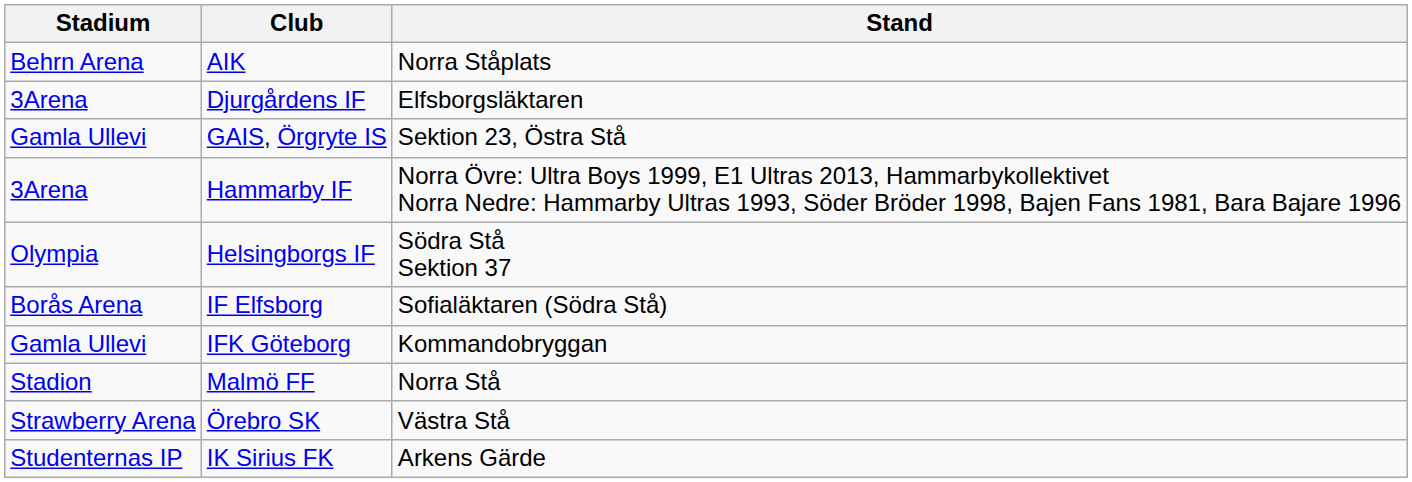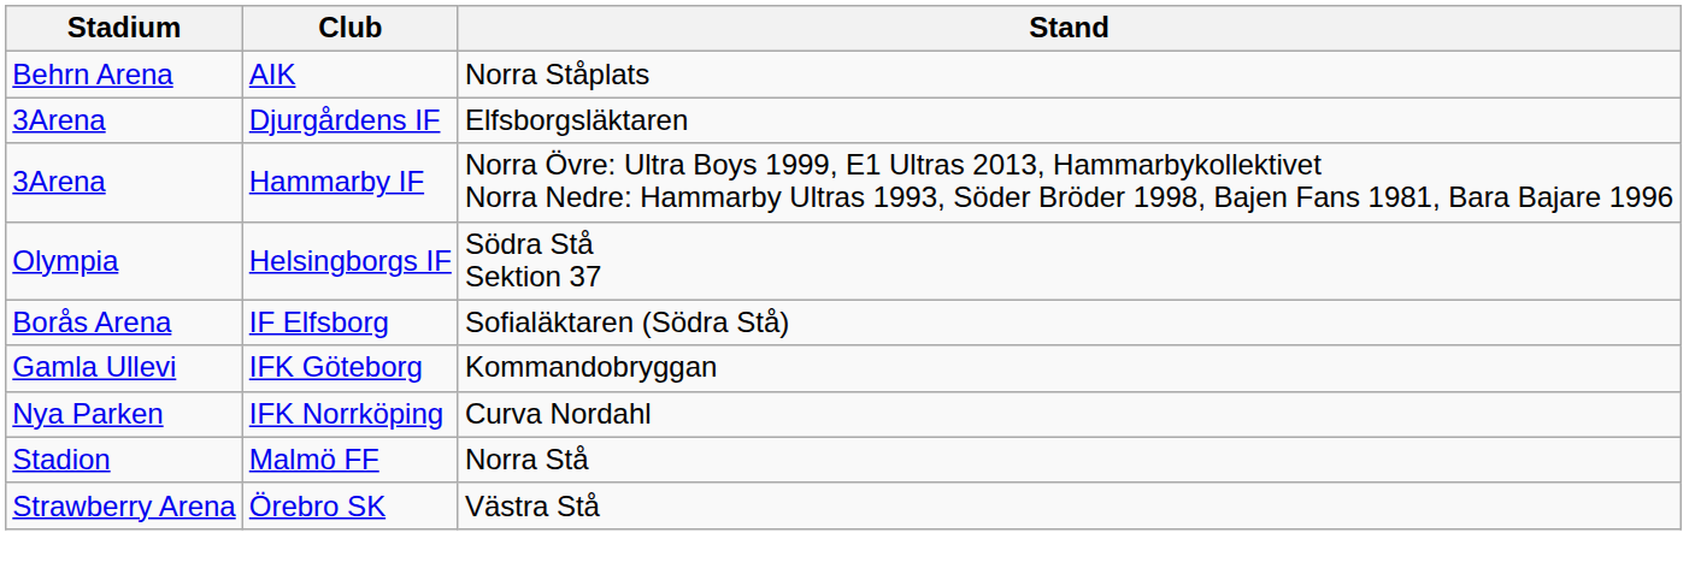- row: Gamla Ullevi | GAIS, Örgryte IS | Sektion 23, Östra Stå
+ row: Nya Parken | IFK Norrköping | Curva Nordahl
- row: Studenternas IP | IK Sirius FK | Arkens Gärde
